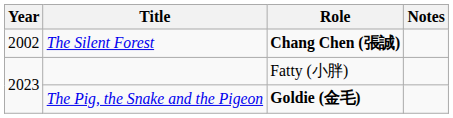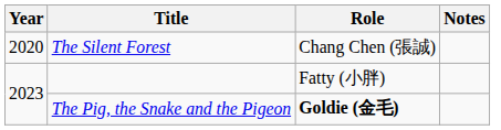The Silent Forest | Year: 2002 -> 2020
The Silent Forest | Role: bold -> normal
